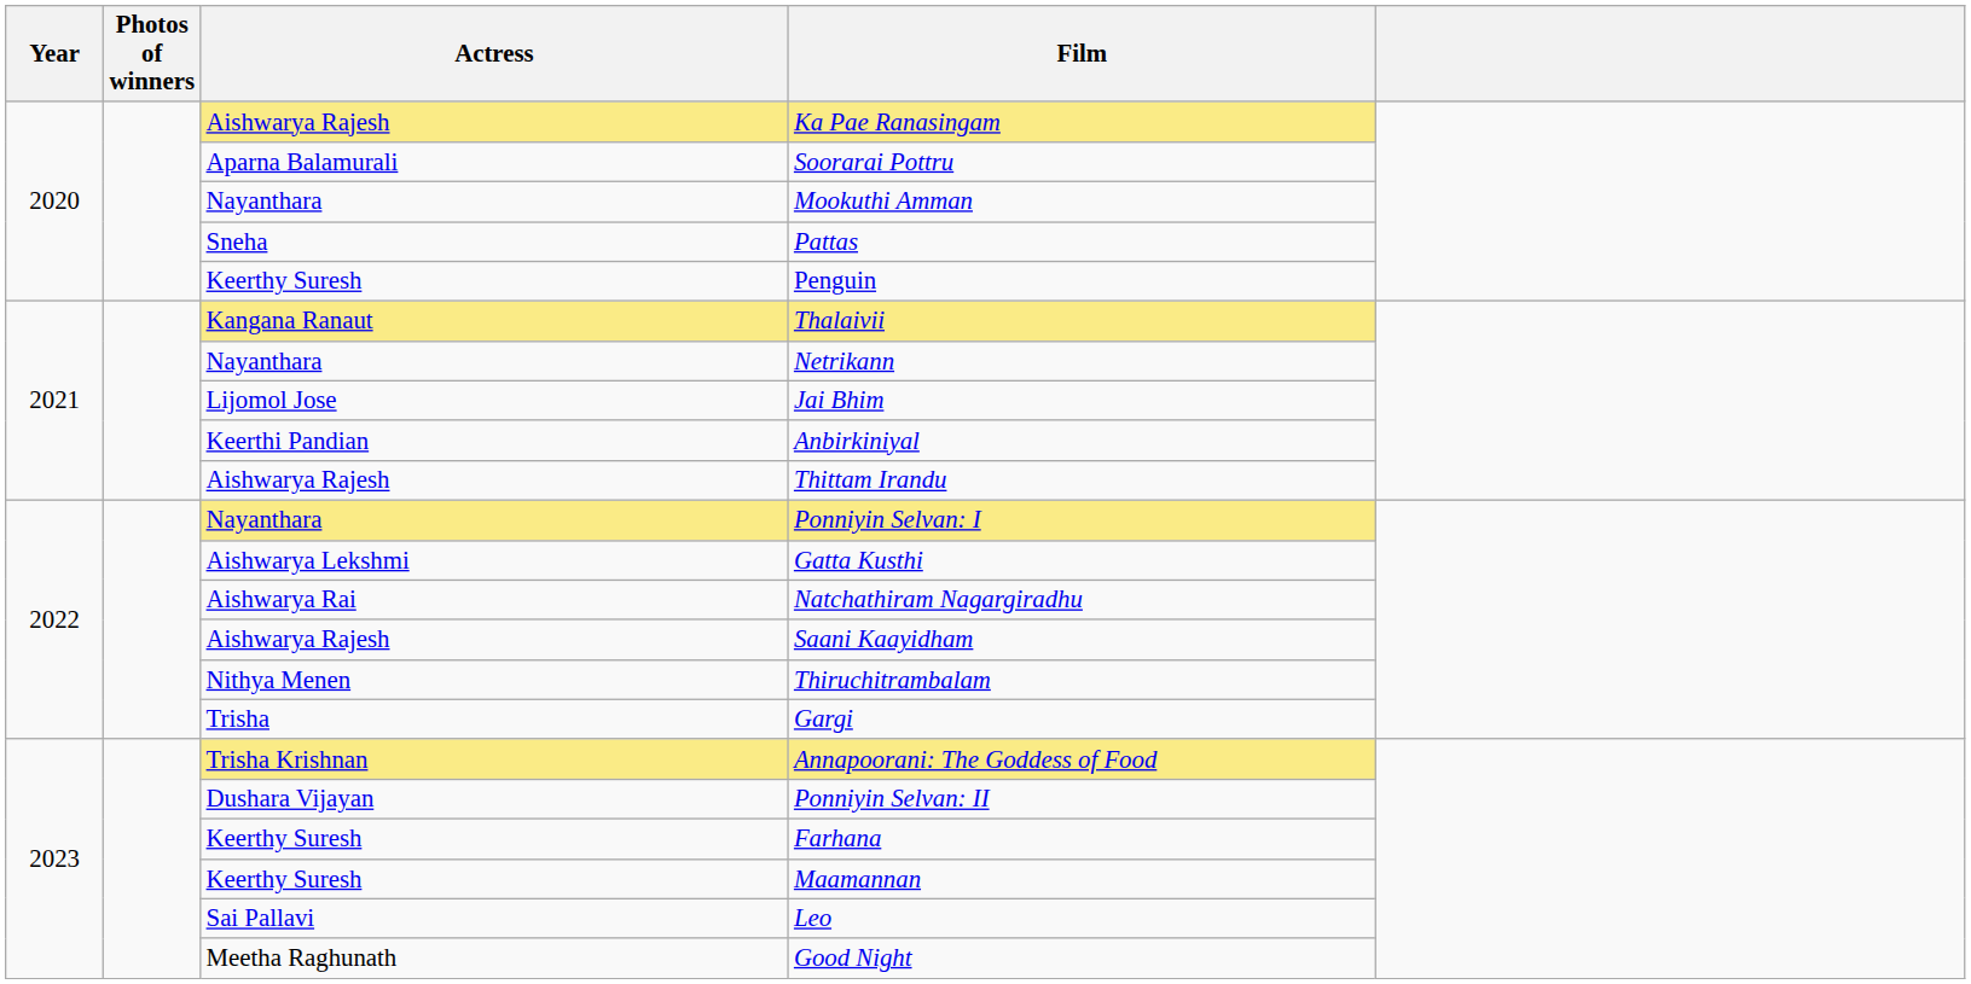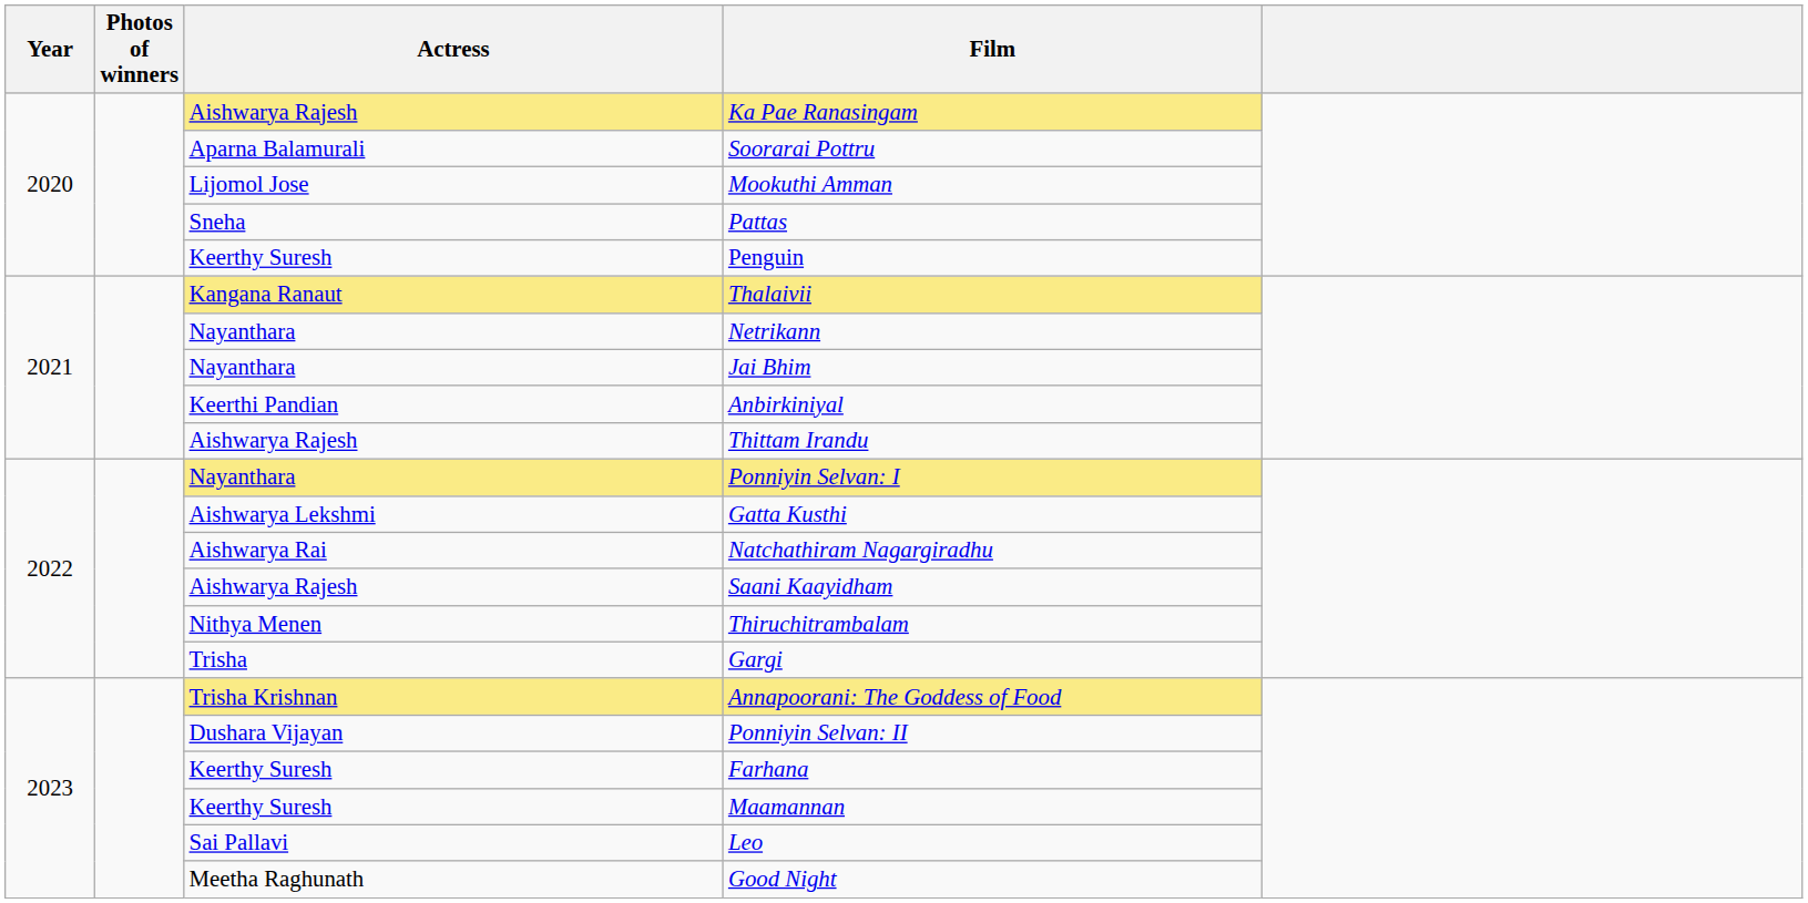Mookuthi Amman | Actress: Nayanthara -> Lijomol Jose
Jai Bhim | Actress: Lijomol Jose -> Nayanthara
